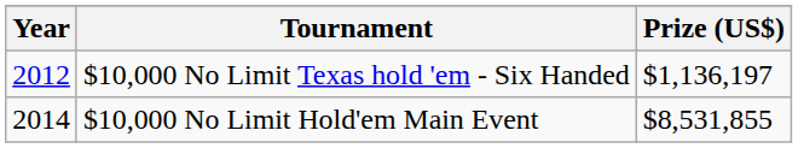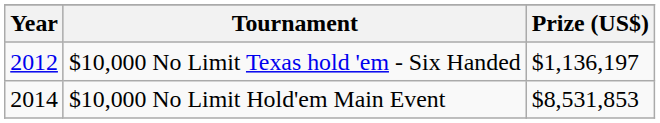$10,000 No Limit Hold'em Main Event | Prize (US$): $8,531,855 -> $8,531,853
